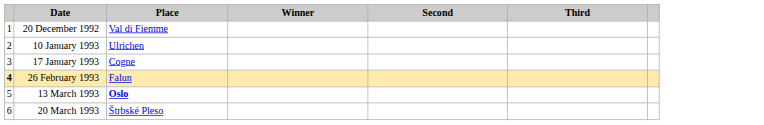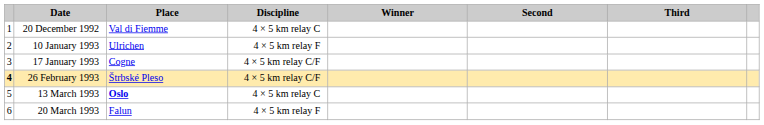+ column: Discipline | 4 × 5 km relay C | 4 × 5 km relay F | 4 × 5 km relay C/F | 4 × 5 km relay C/F | 4 × 5 km relay C | 4 × 5 km relay F
26 February 1993 | Place: Falun -> Štrbské Pleso
20 March 1993 | Place: Štrbské Pleso -> Falun
